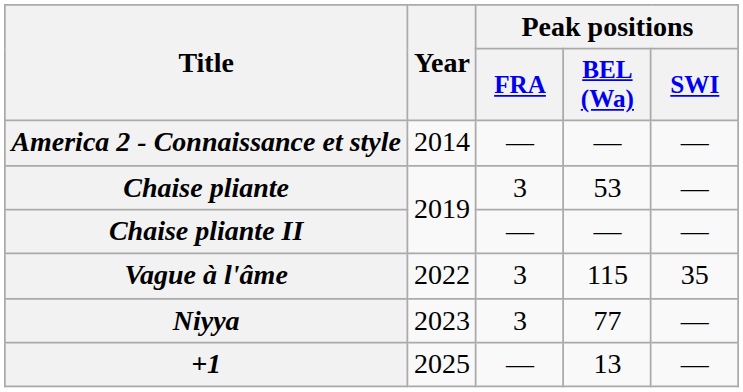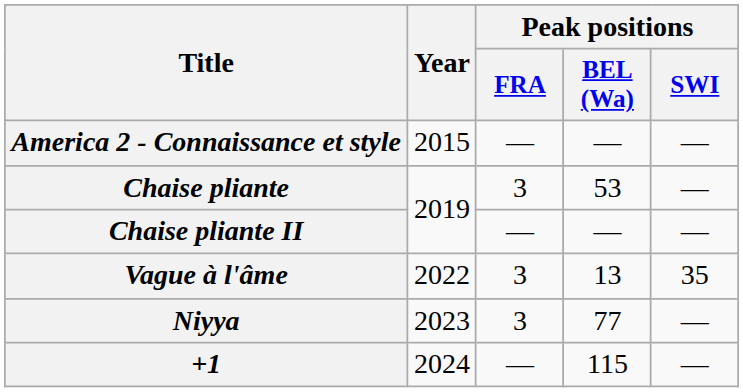America 2 - Connaissance et style | Year: 2014 -> 2015
Vague à l'âme | Peak positions / BEL (Wa): 115 -> 13
+1 | Year: 2025 -> 2024
+1 | Peak positions / BEL (Wa): 13 -> 115
